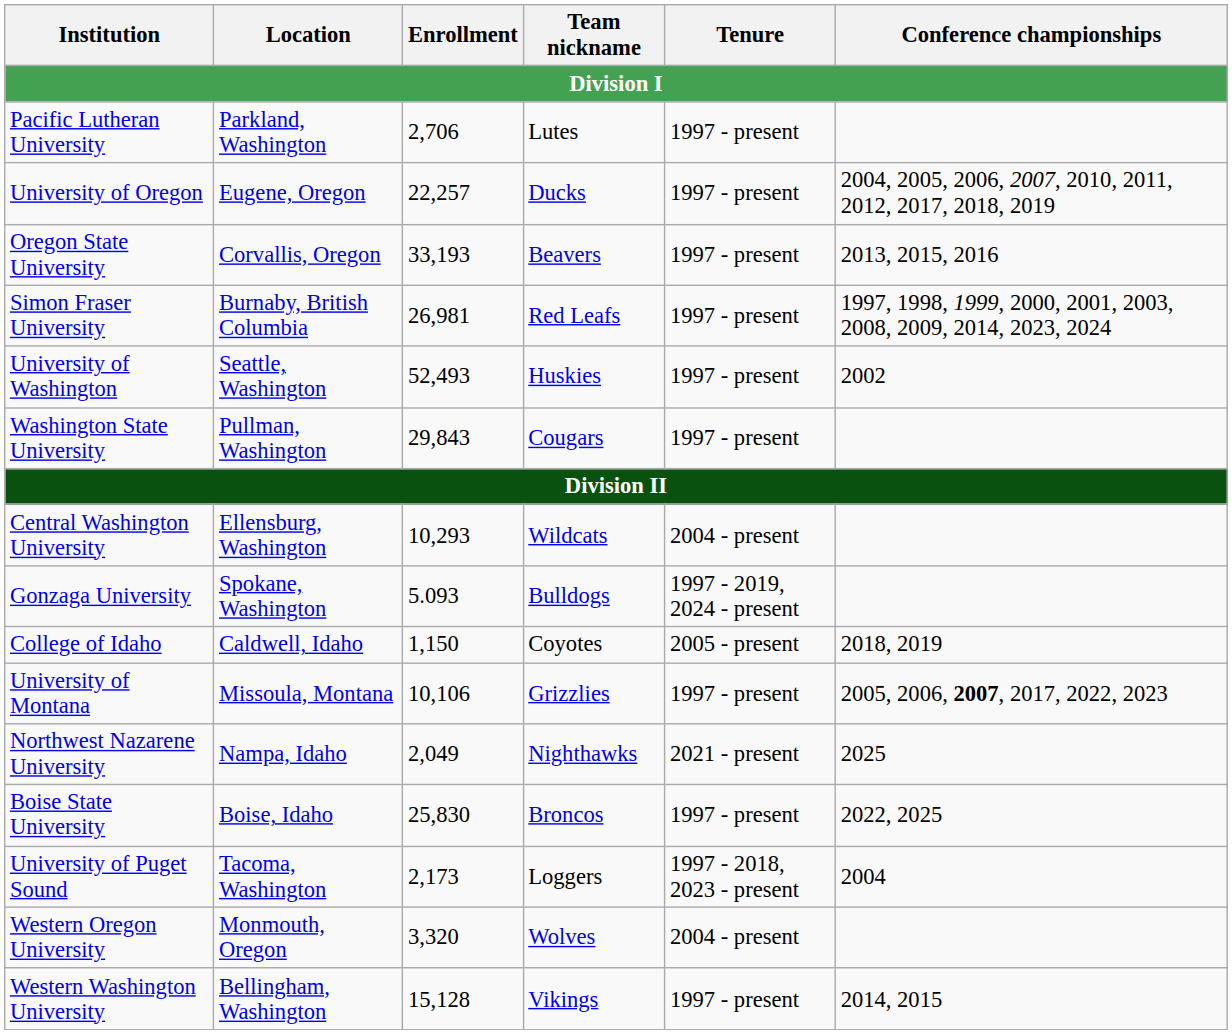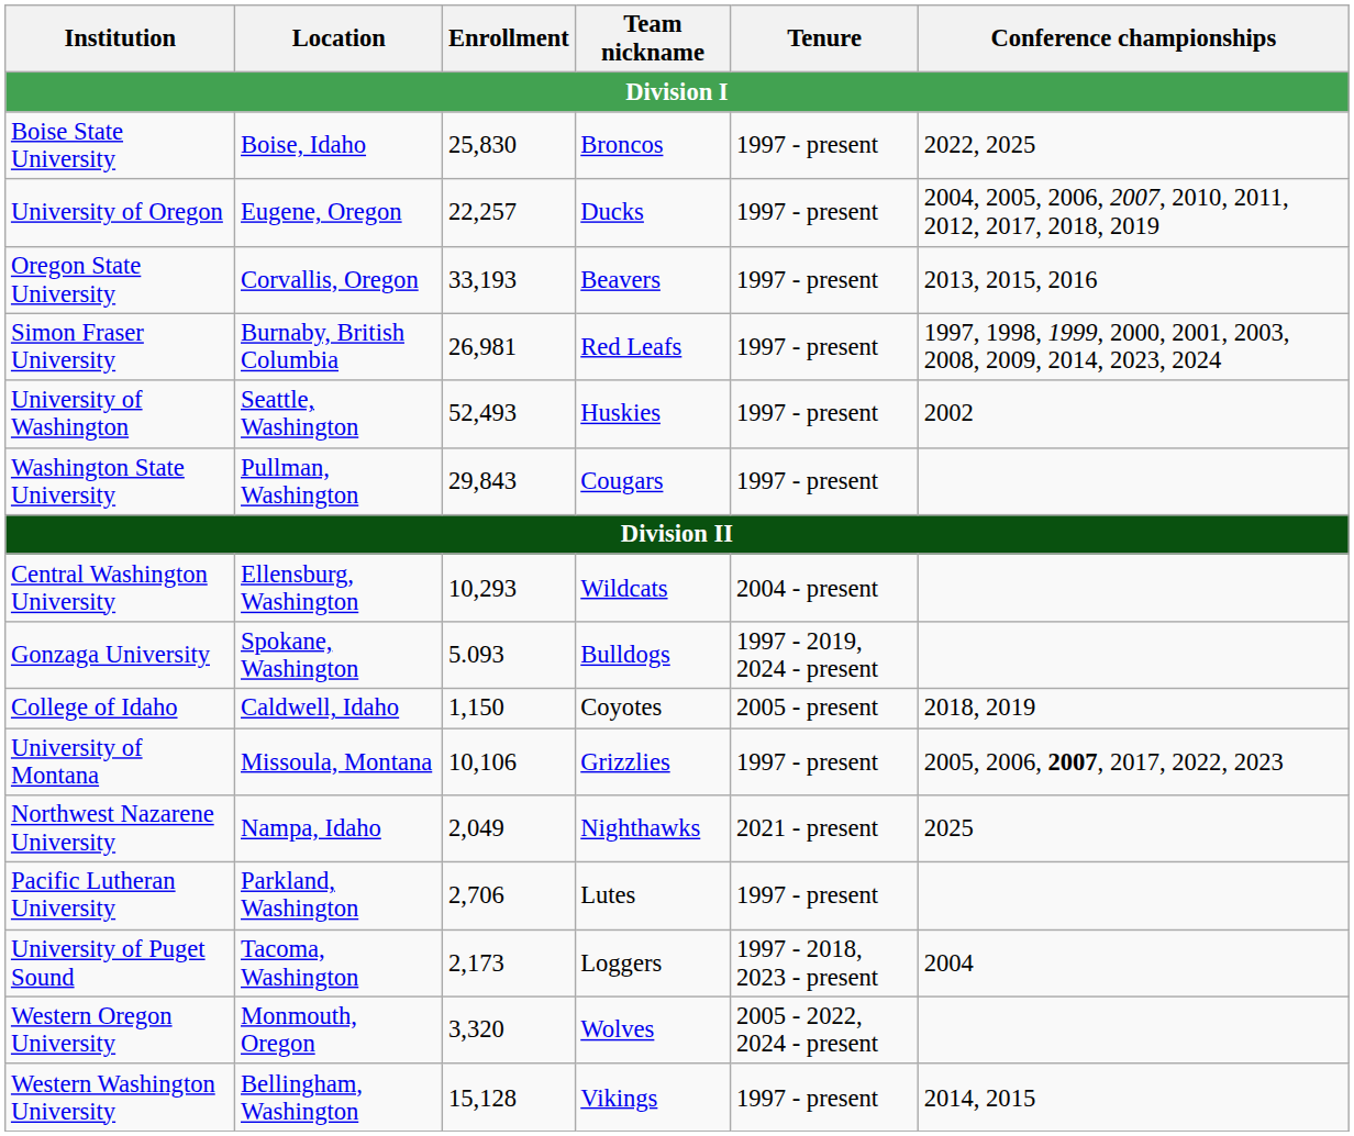rows swapped: Boise State University <-> Pacific Lutheran University
Western Oregon University | Tenure: 2004 - present -> 2005 - 2022, 2024 - present
